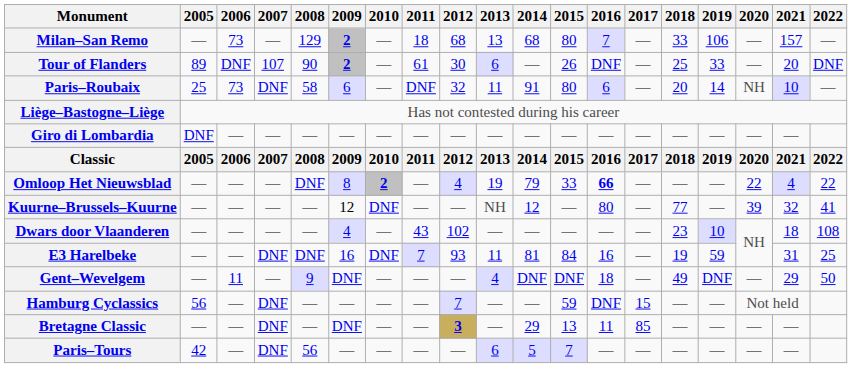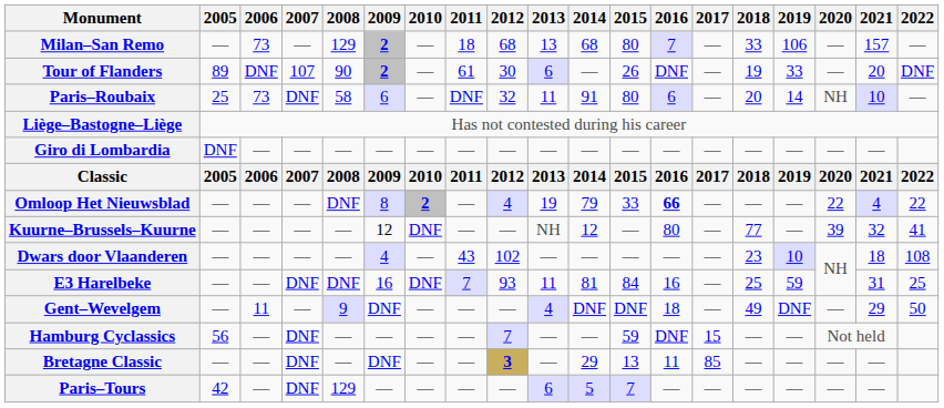Tour of Flanders | 2018: 25 -> 19
E3 Harelbeke | 2018: 19 -> 25
Paris–Tours | 2008: 56 -> 129
